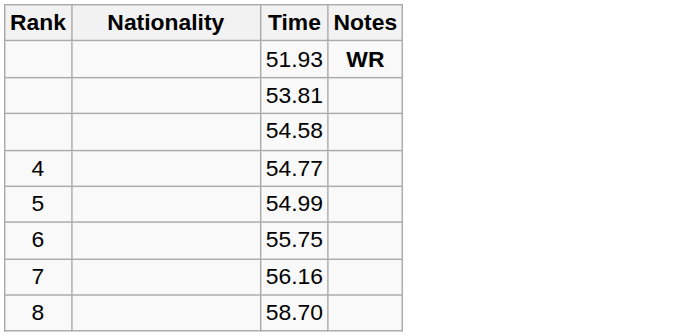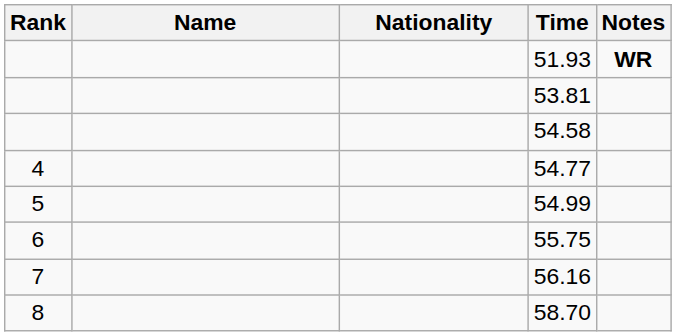+ column: Name
